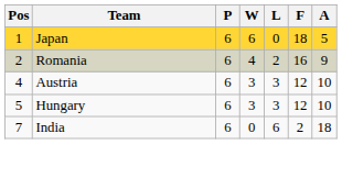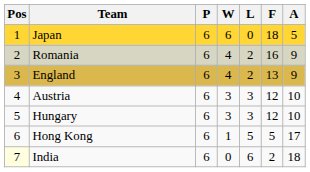+ row: 3 | England | 6 | 4 | 2 | 13 | 9
+ row: 6 | Hong Kong | 6 | 1 | 5 | 5 | 17
India | Pos: no background -> lightyellow background
